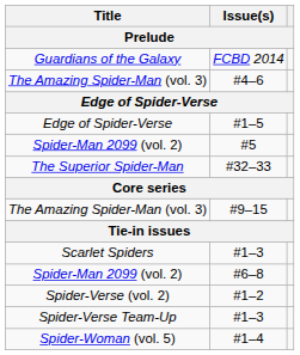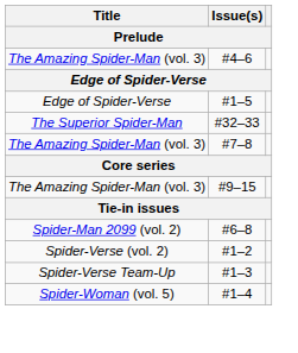- row: Guardians of the Galaxy | FCBD 2014
- row: Spider-Man 2099 (vol. 2) | #5
+ row: The Amazing Spider-Man (vol. 3) | #7–8
- row: Scarlet Spiders | #1–3
